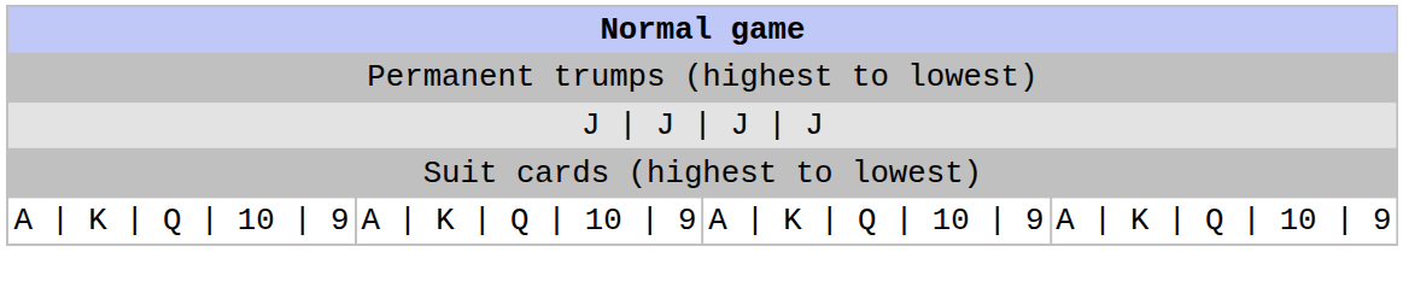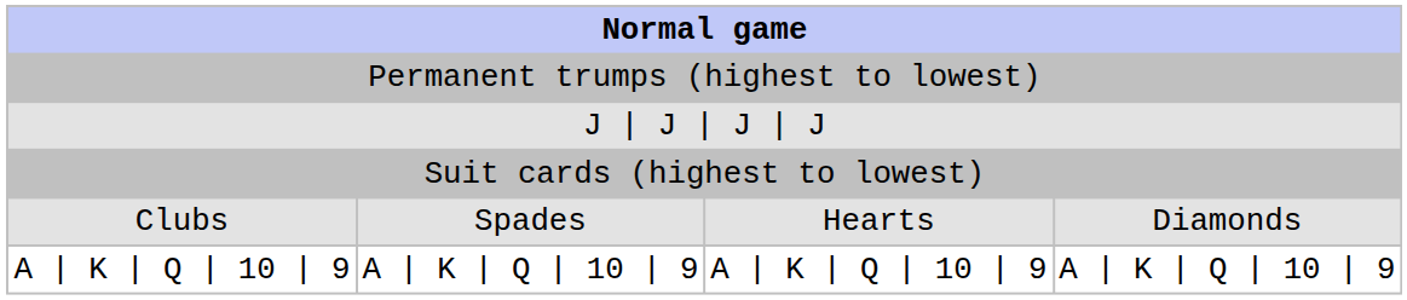+ row: Clubs | Spades | Hearts | Diamonds
